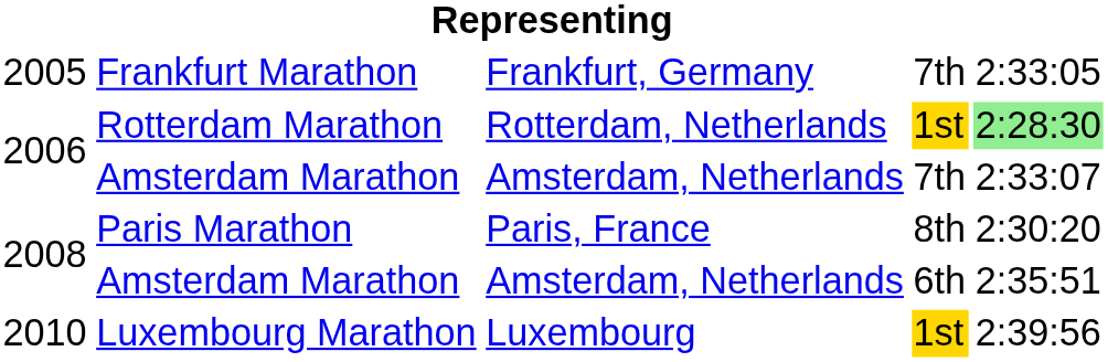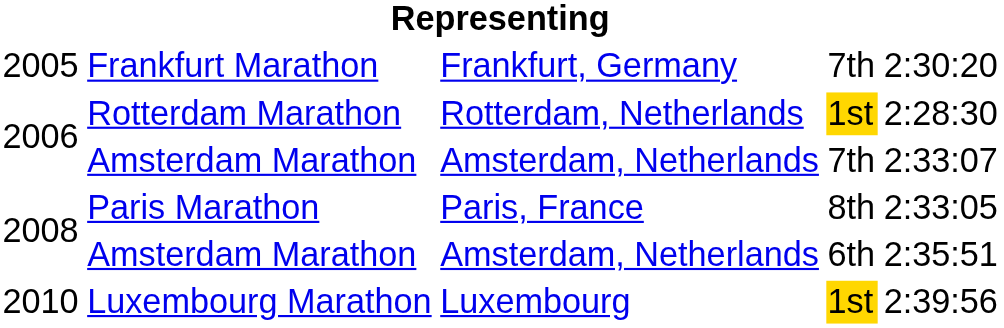Frankfurt Marathon | column 5: 2:33:05 -> 2:30:20
Rotterdam Marathon | column 5: lightgreen background -> no background
Paris Marathon | column 5: 2:30:20 -> 2:33:05
